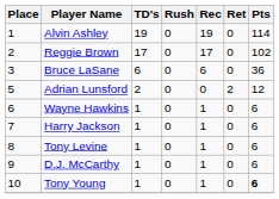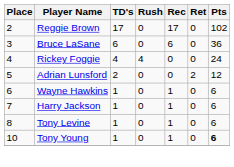- row: 1 | Alvin Ashley | 19 | 0 | 19 | 0 | 114
+ row: 4 | Rickey Foggie | 4 | 4 | 0 | 0 | 24
- row: 9 | D.J. McCarthy | 1 | 0 | 1 | 0 | 6
